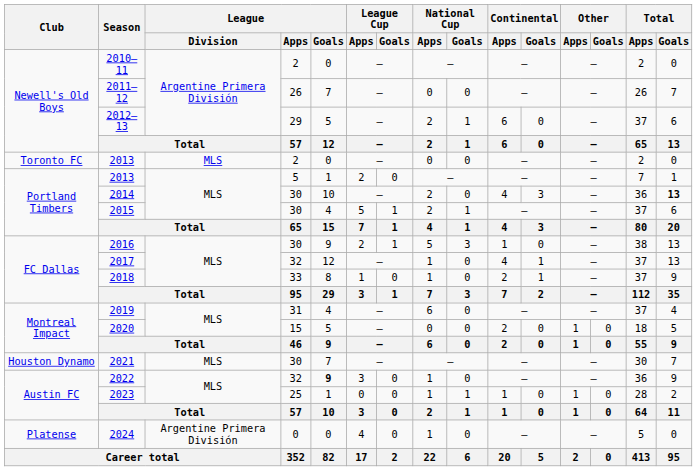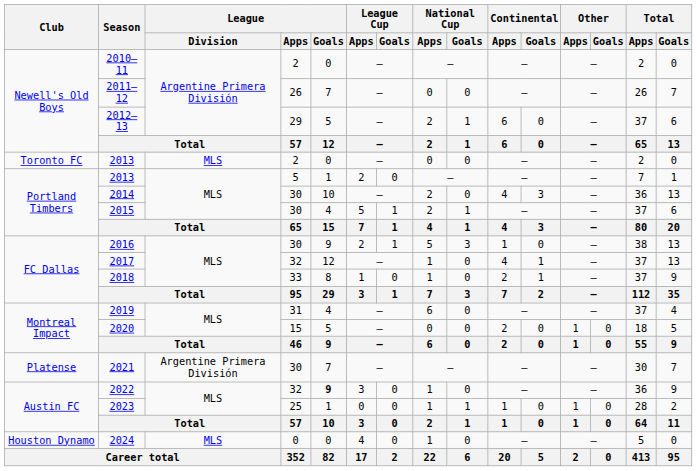2014 | Total / Goals: bold -> normal
2021 | Club: Houston Dynamo -> Platense
2021 | League / Division: MLS -> Argentine Primera División
2024 | Club: Platense -> Houston Dynamo
2024 | League / Division: Argentine Primera División -> MLS
